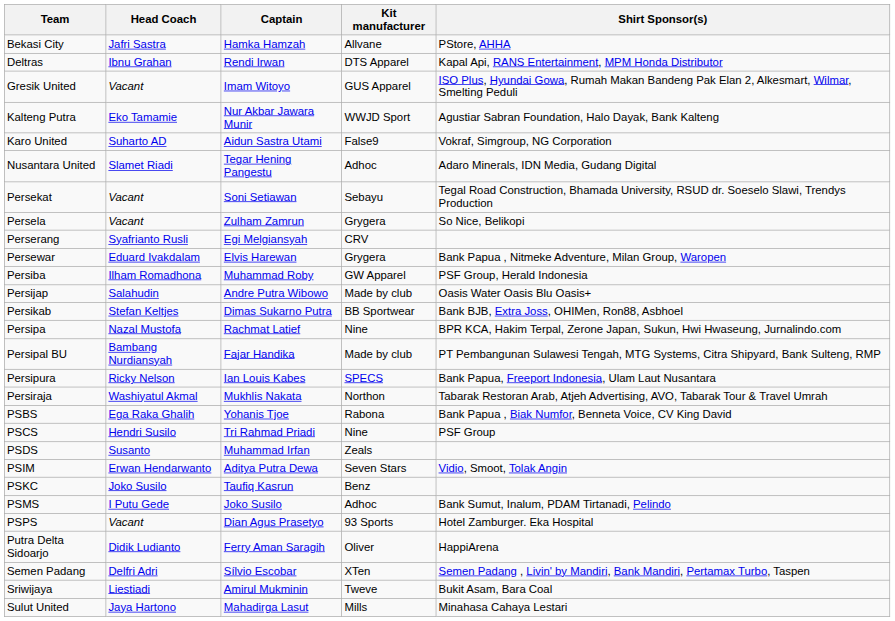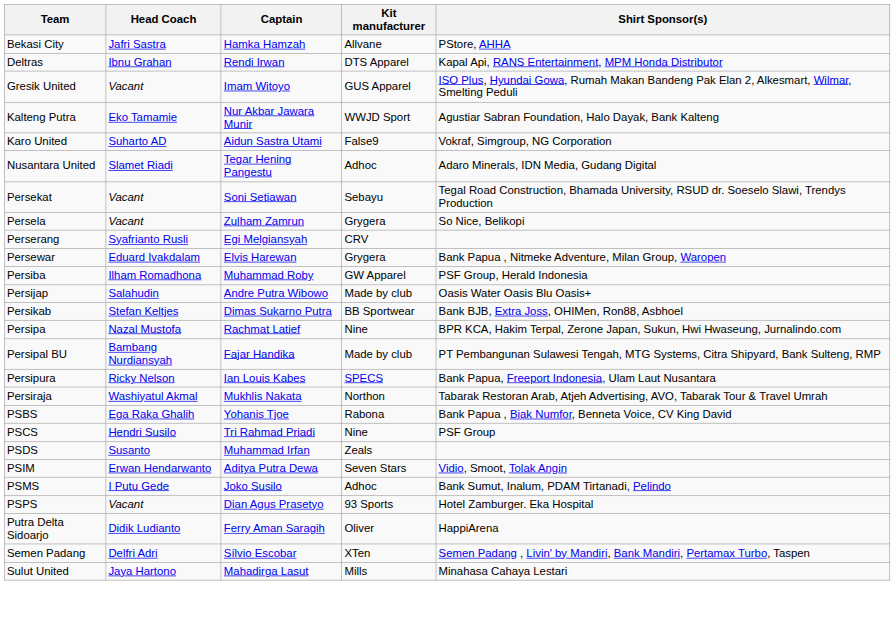- row: PSKC | Joko Susilo | Taufiq Kasrun | Benz
- row: Sriwijaya | Liestiadi | Amirul Mukminin | Tweve | Bukit Asam, Bara Coal
